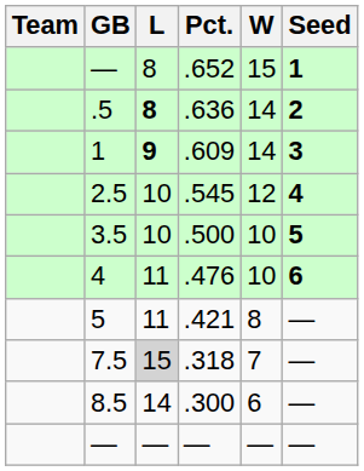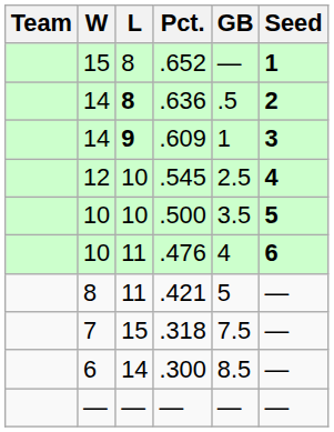columns swapped: W <-> GB
.318 | L: lightgrey background -> no background
